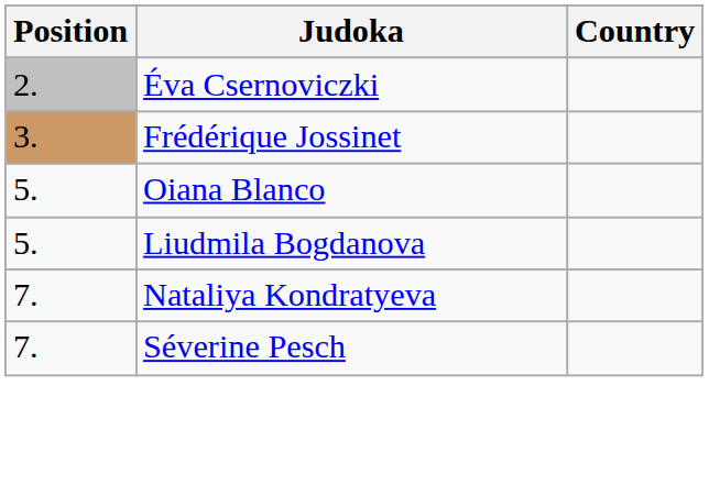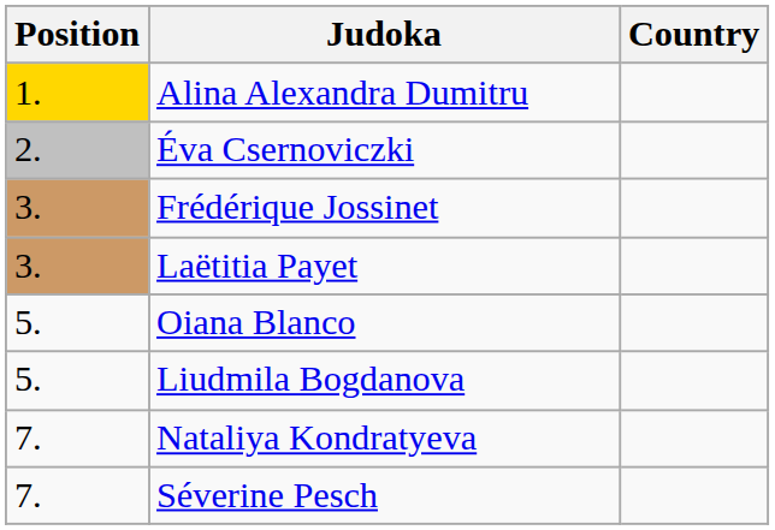+ row: 1. | Alina Alexandra Dumitru
+ row: 3. | Laëtitia Payet
